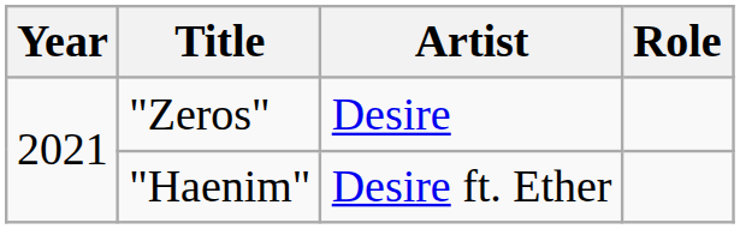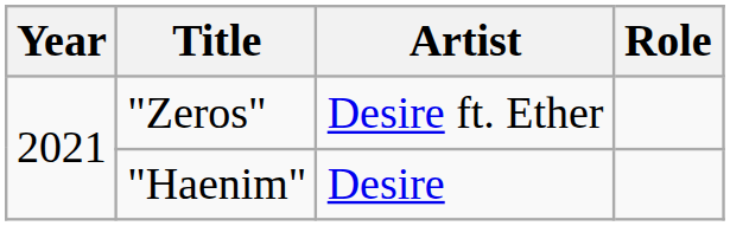"Zeros" | Artist: Desire -> Desire ft. Ether
"Haenim" | Artist: Desire ft. Ether -> Desire
